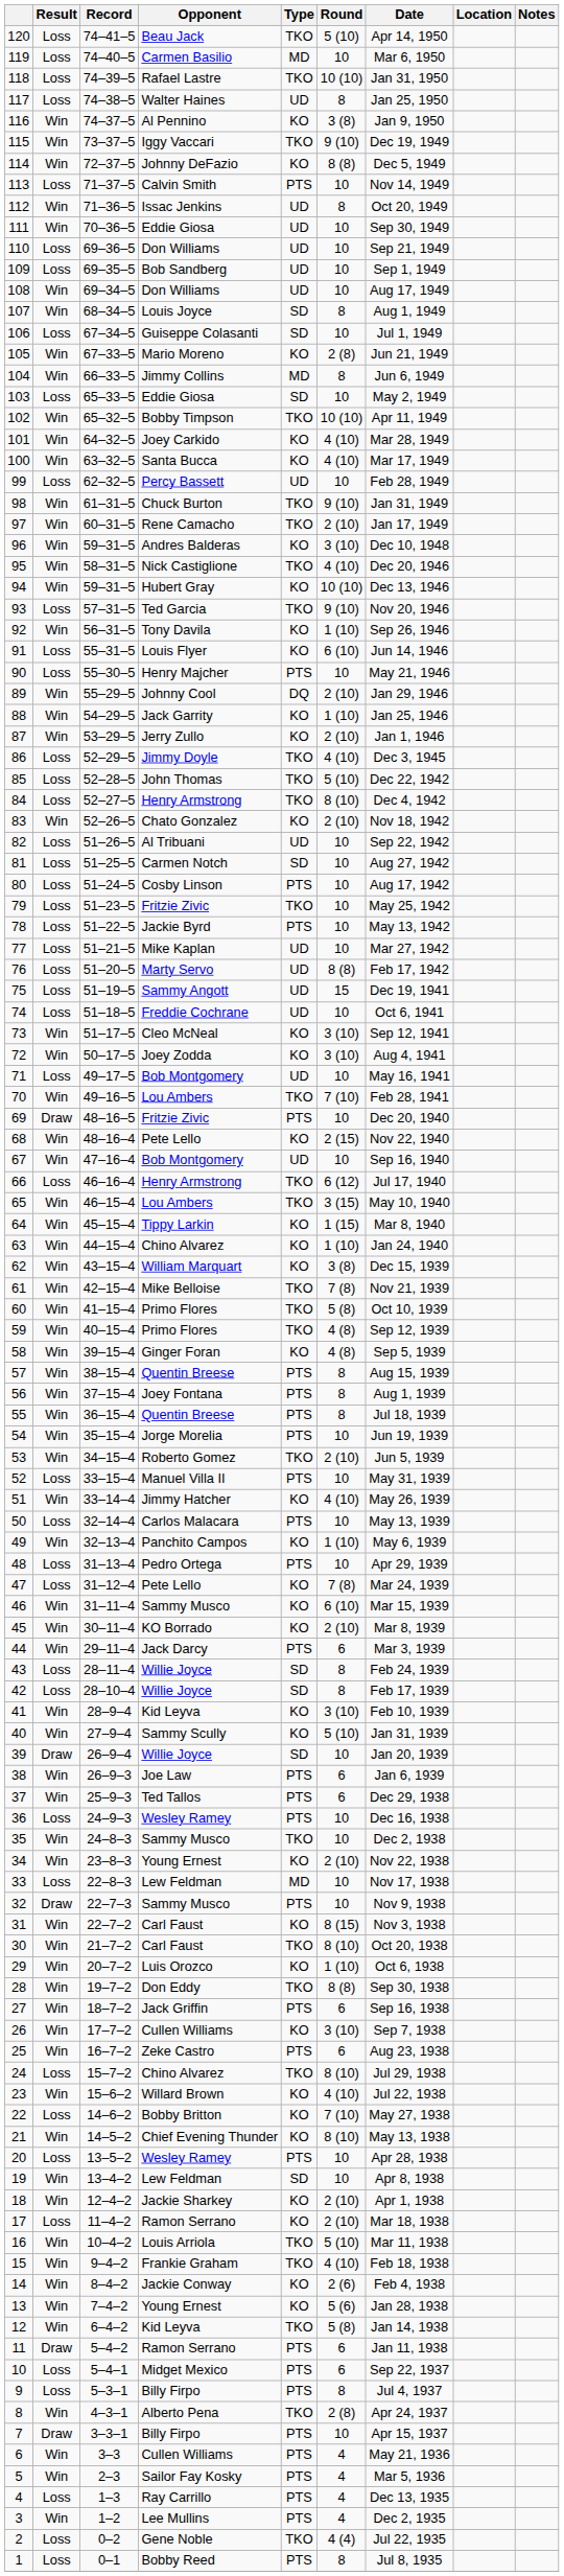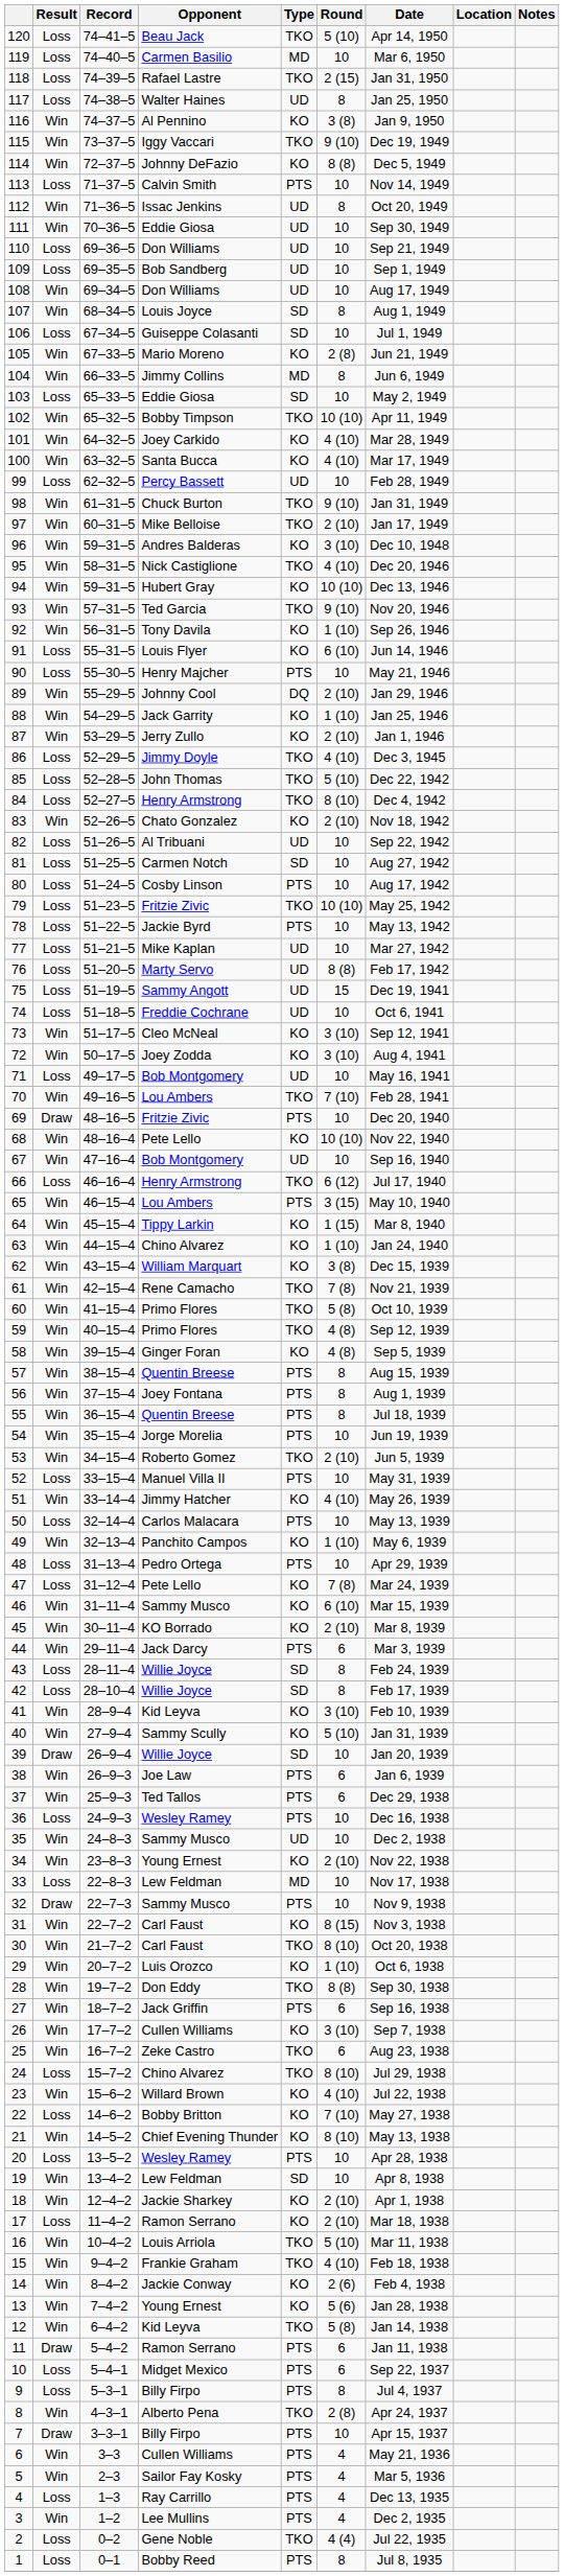118 | Round: 10 (10) -> 2 (15)
97 | Opponent: Rene Camacho -> Mike Belloise
93 | Result: Loss -> Win
79 | Round: 10 -> 10 (10)
68 | Round: 2 (15) -> 10 (10)
65 | Type: TKO -> PTS
61 | Opponent: Mike Belloise -> Rene Camacho
35 | Type: TKO -> UD
25 | Type: PTS -> TKO
